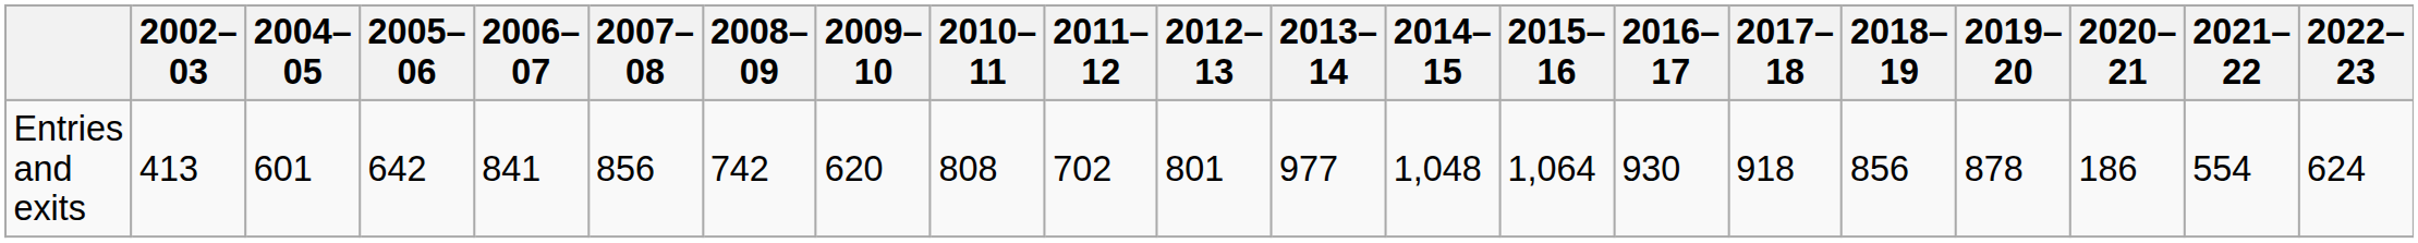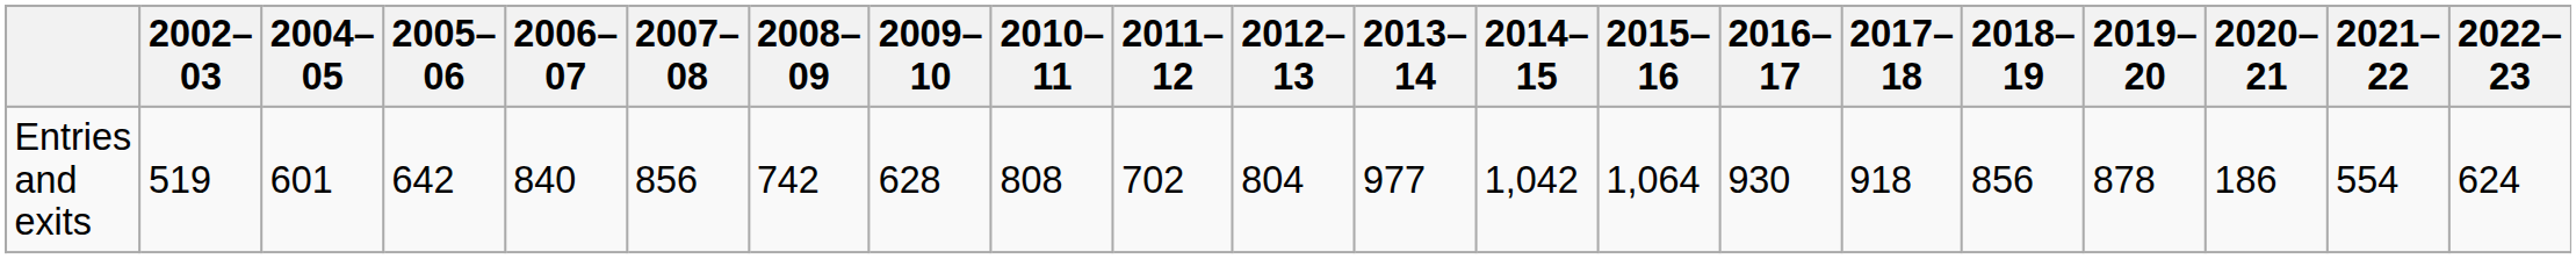Entries and exits | 2002–03: 413 -> 519
Entries and exits | 2006–07: 841 -> 840
Entries and exits | 2009–10: 620 -> 628
Entries and exits | 2012–13: 801 -> 804
Entries and exits | 2014–15: 1,048 -> 1,042
